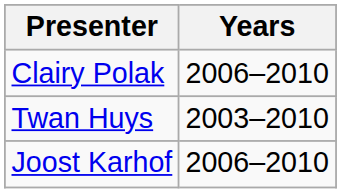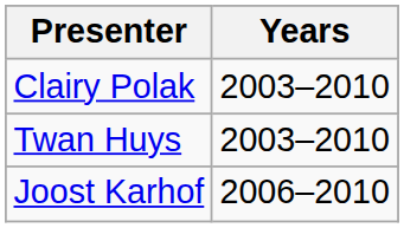Clairy Polak | Years: 2006–2010 -> 2003–2010
